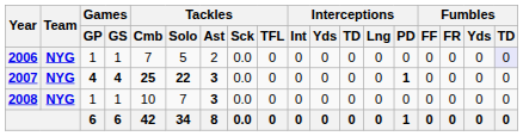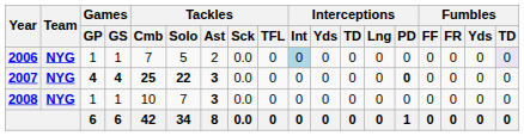2006 | Interceptions / Int: no background -> lightblue background
2007 | Interceptions / PD: 1 -> 0
